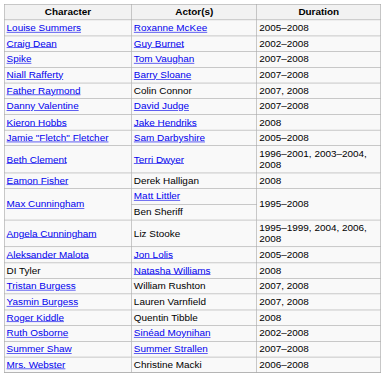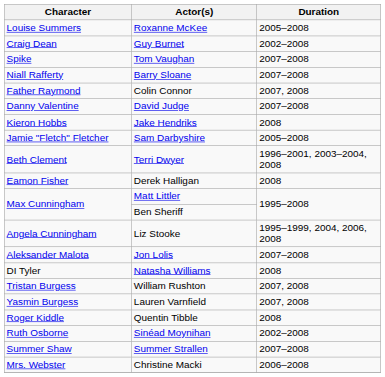Jon Lolis | Duration: 2005–2008 -> 2007–2008
